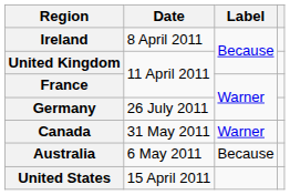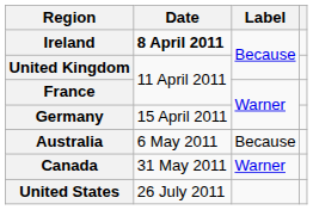Ireland | Date: normal -> bold
Germany | Date: 26 July 2011 -> 15 April 2011
rows swapped: Australia <-> Canada
United States | Date: 15 April 2011 -> 26 July 2011
